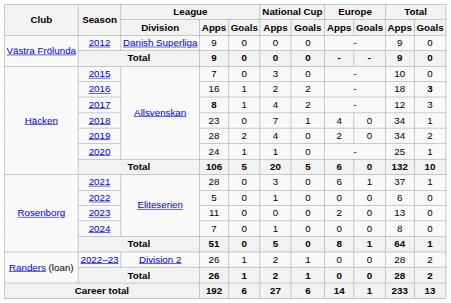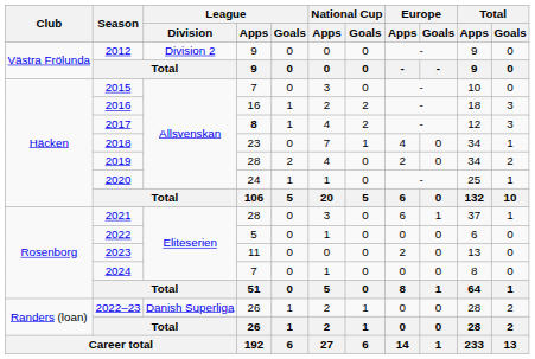2012 | League / Division: Danish Superliga -> Division 2
2016 | Total / Goals: bold -> normal
2022–23 | League / Division: Division 2 -> Danish Superliga
